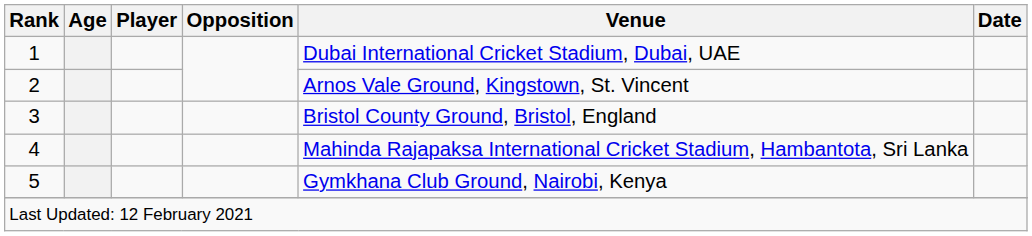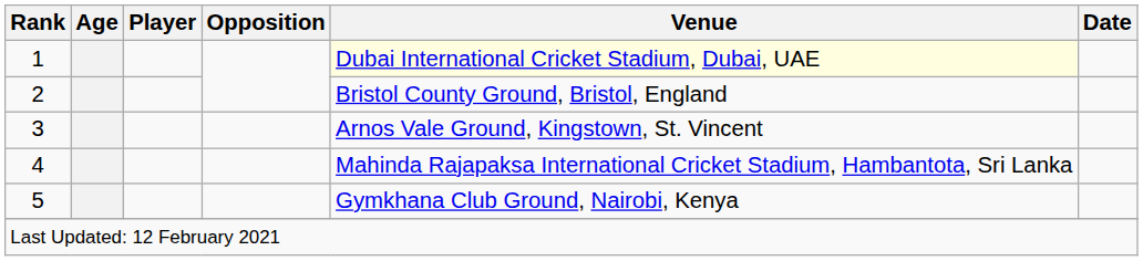1 | Venue: no background -> lightyellow background
2 | Venue: Arnos Vale Ground, Kingstown, St. Vincent -> Bristol County Ground, Bristol, England
3 | Venue: Bristol County Ground, Bristol, England -> Arnos Vale Ground, Kingstown, St. Vincent
